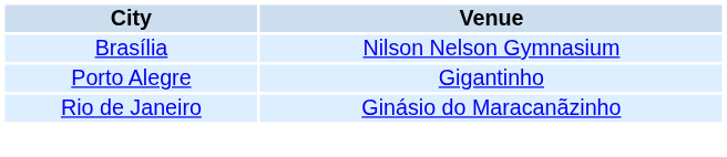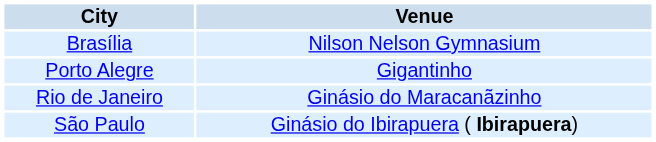+ row: São Paulo | Ginásio do Ibirapuera ( Ibirapuera)
